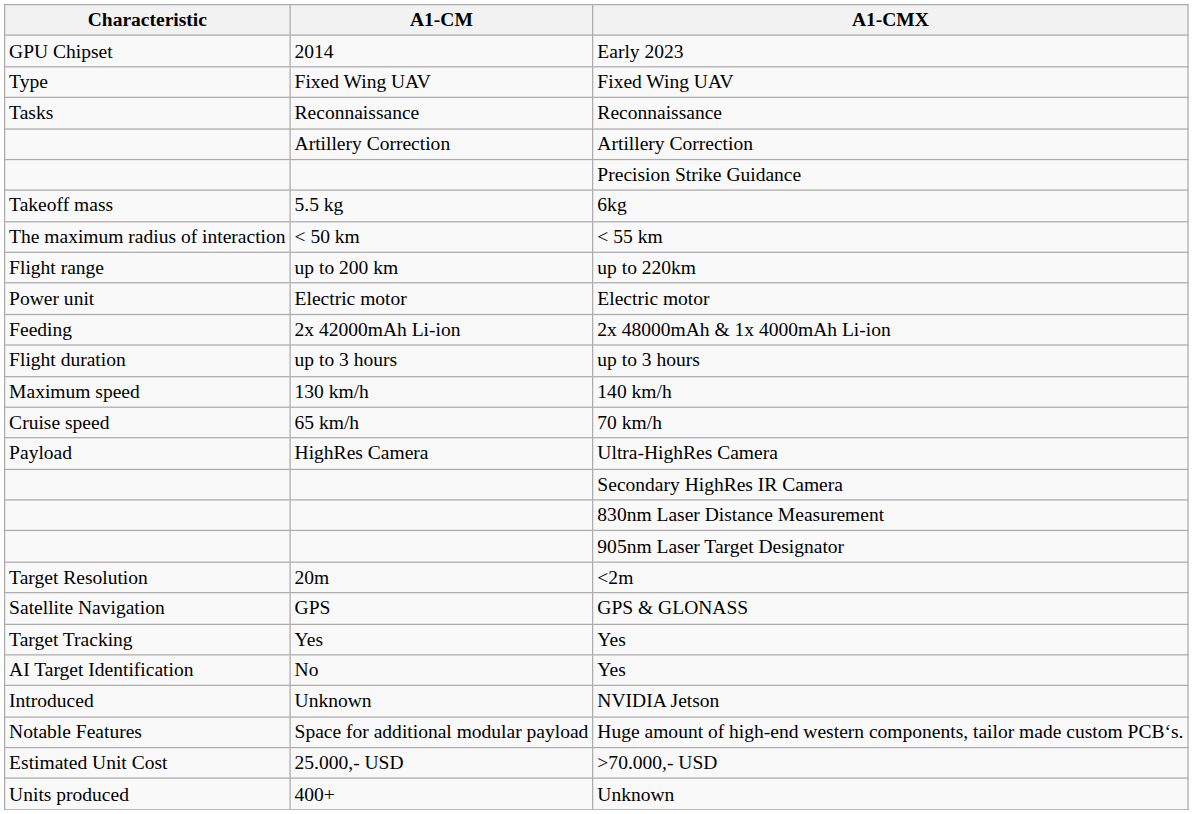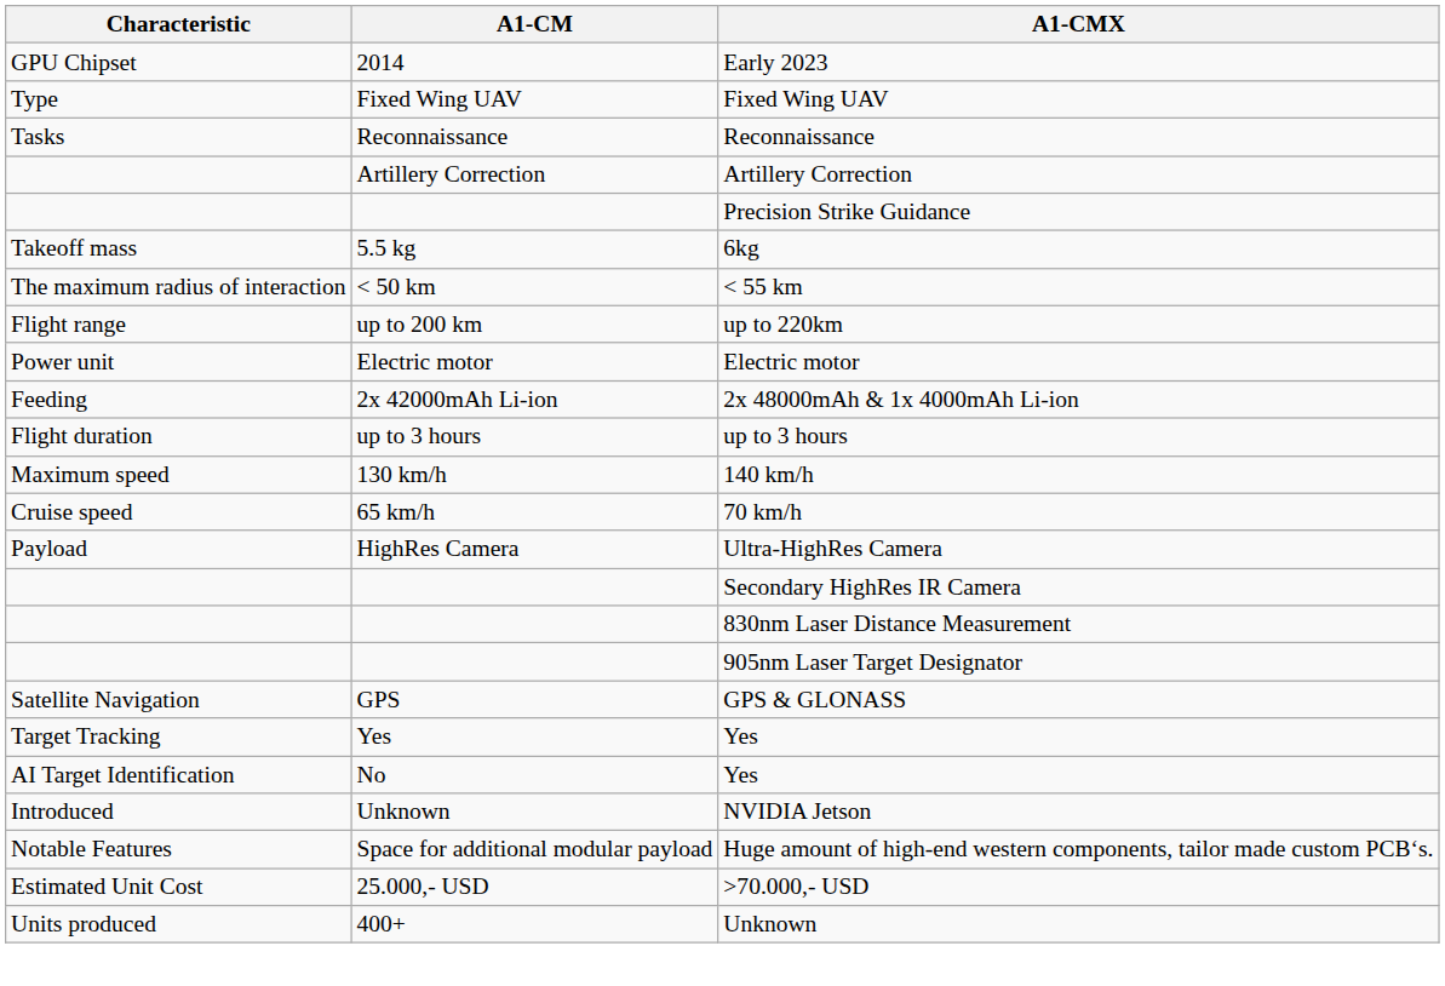- row: Target Resolution | 20m | <2m
